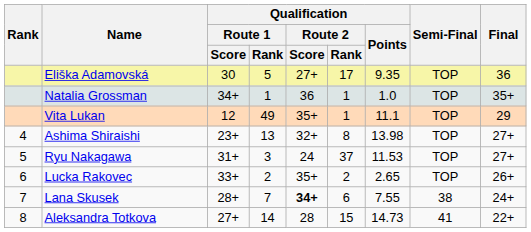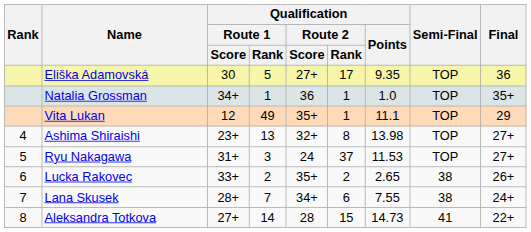Lucka Rakovec | Semi-Final: TOP -> 38
Lana Skusek | Qualification / Route 2 / Score: bold -> normal
